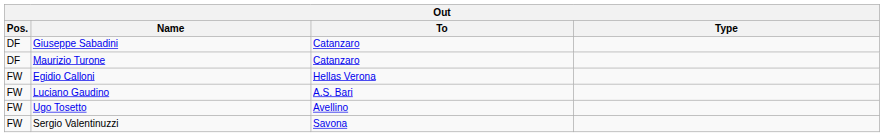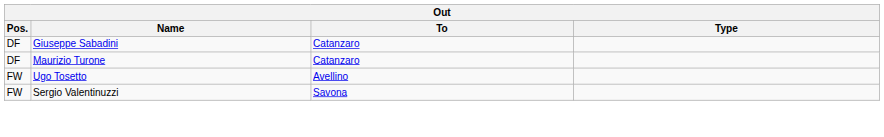- row: FW | Egidio Calloni | Hellas Verona
- row: FW | Luciano Gaudino | A.S. Bari
